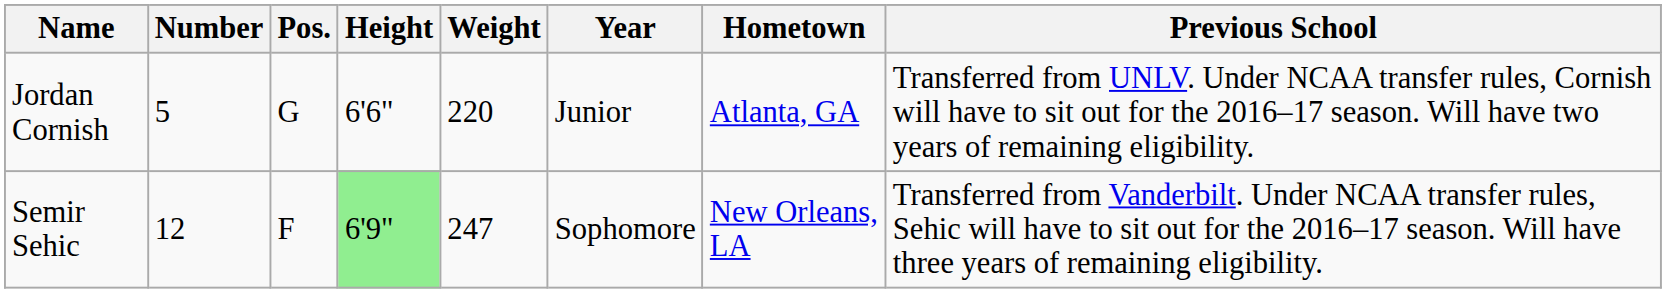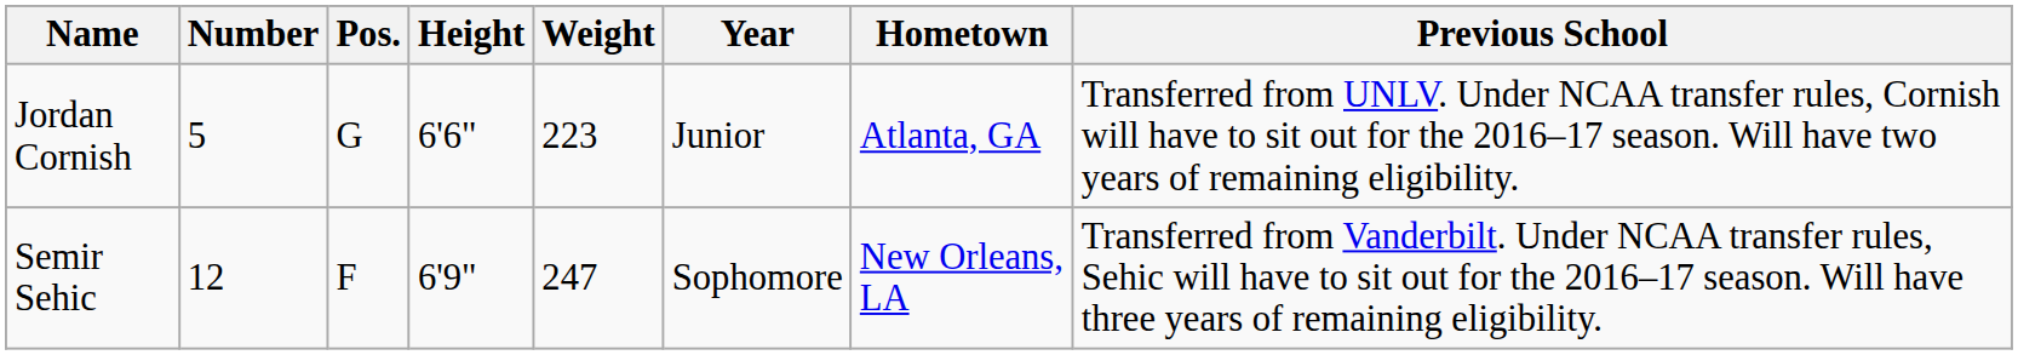Jordan Cornish | Weight: 220 -> 223
Semir Sehic | Height: lightgreen background -> no background
